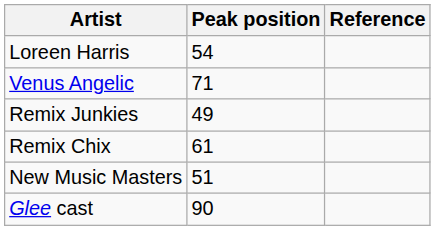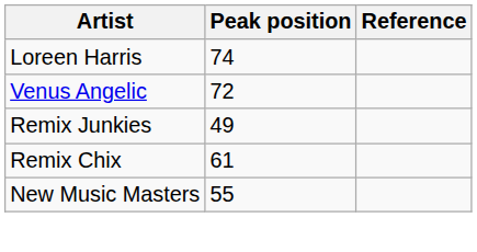Loreen Harris | Peak position: 54 -> 74
Venus Angelic | Peak position: 71 -> 72
New Music Masters | Peak position: 51 -> 55
- row: Glee cast | 90
